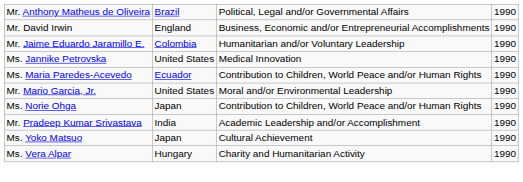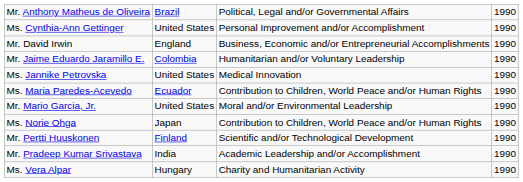+ row: Ms. Cynthia-Ann Gettinger | United States | Personal Improvement and/or Accomplishment | 1990
+ row: Mr. Pertti Huuskonen | Finland | Scientific and/or Technological Development | 1990
- row: Ms. Yoko Matsuo | Japan | Cultural Achievement | 1990
